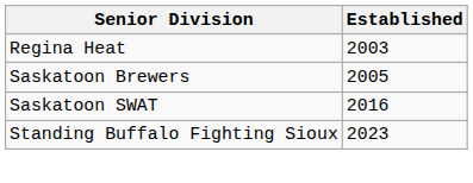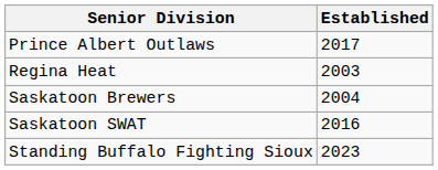+ row: Prince Albert Outlaws | 2017
Saskatoon Brewers | Established: 2005 -> 2004
